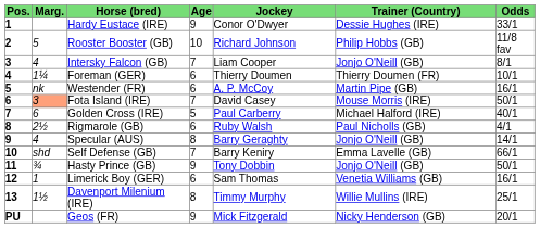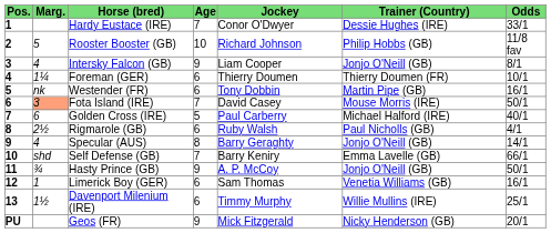Hardy Eustace (IRE) | Age: 9 -> 7
Intersky Falcon (GB) | Age: 7 -> 9
Westender (FR) | Jockey: A. P. McCoy -> Tony Dobbin
Hasty Prince (GB) | Jockey: Tony Dobbin -> A. P. McCoy
Davenport Milenium (IRE) | Age: 8 -> 6
